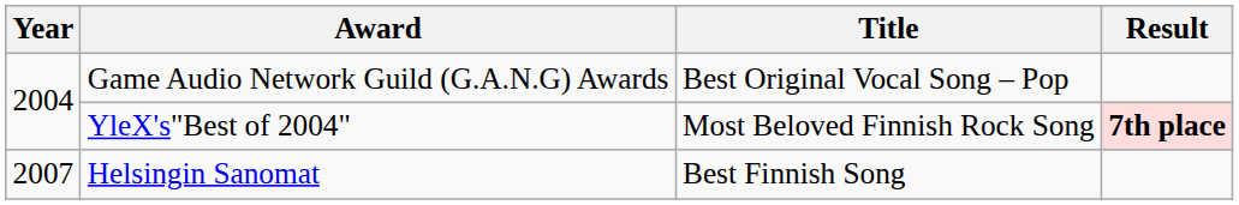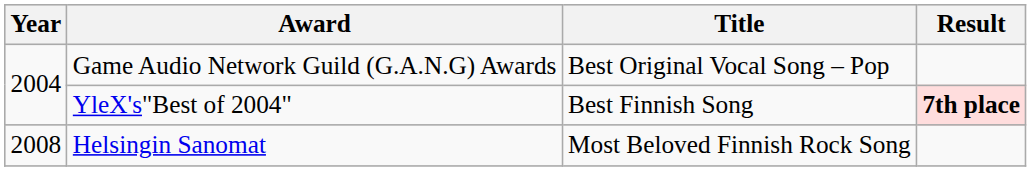YleX's"Best of 2004" | Title: Most Beloved Finnish Rock Song -> Best Finnish Song
Helsingin Sanomat | Year: 2007 -> 2008
Helsingin Sanomat | Title: Best Finnish Song -> Most Beloved Finnish Rock Song
